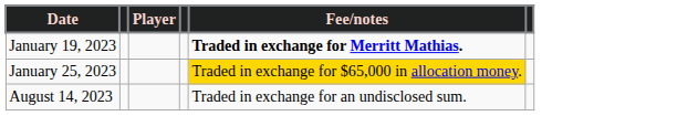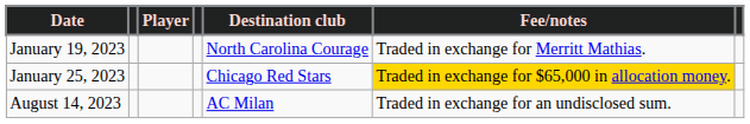+ column: Destination club | North Carolina Courage | Chicago Red Stars | AC Milan
January 19, 2023 | Fee/notes: bold -> normal
